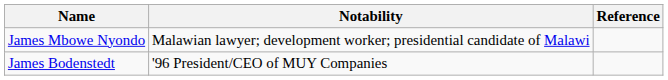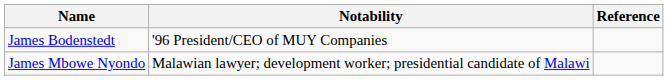rows swapped: James Bodenstedt <-> James Mbowe Nyondo
